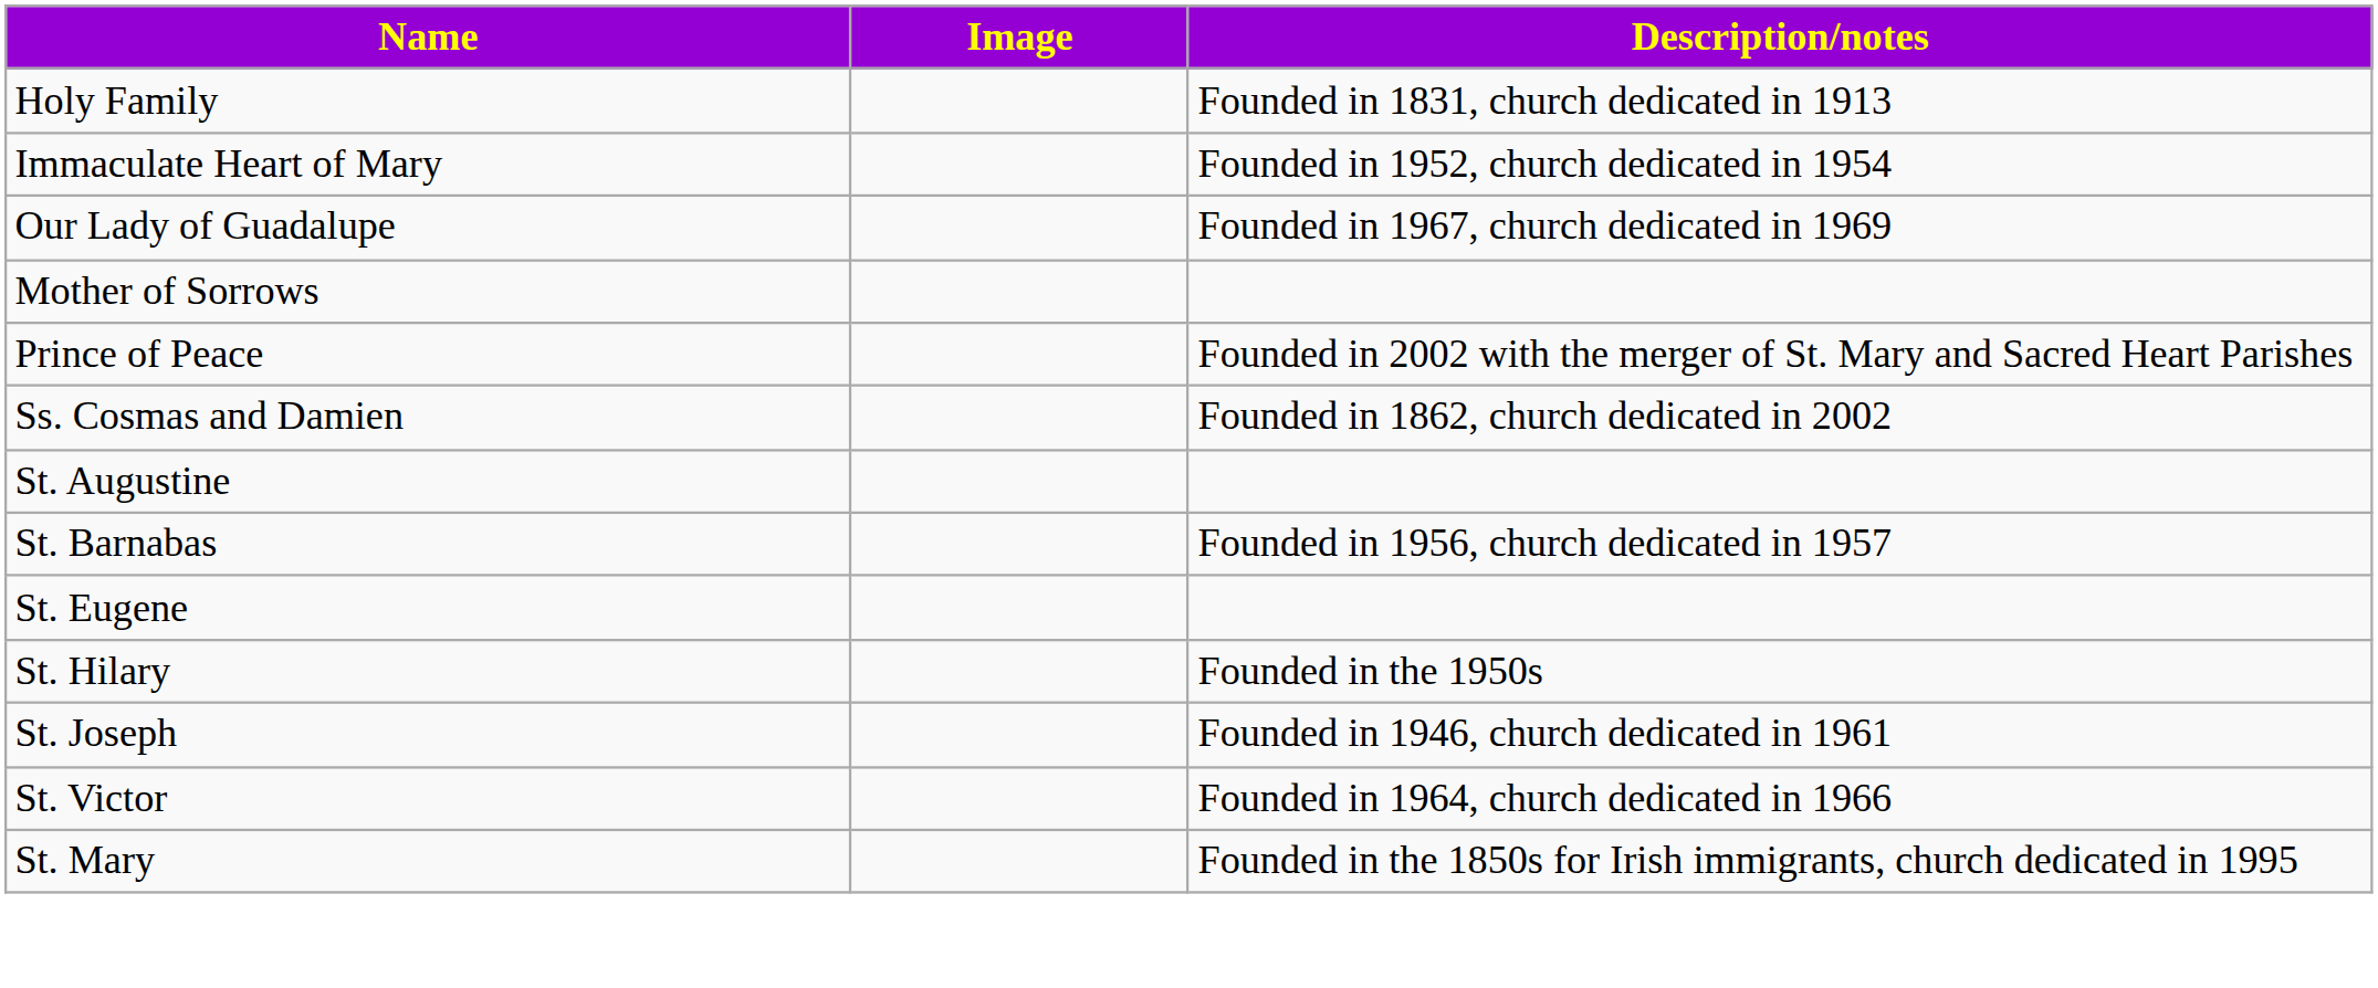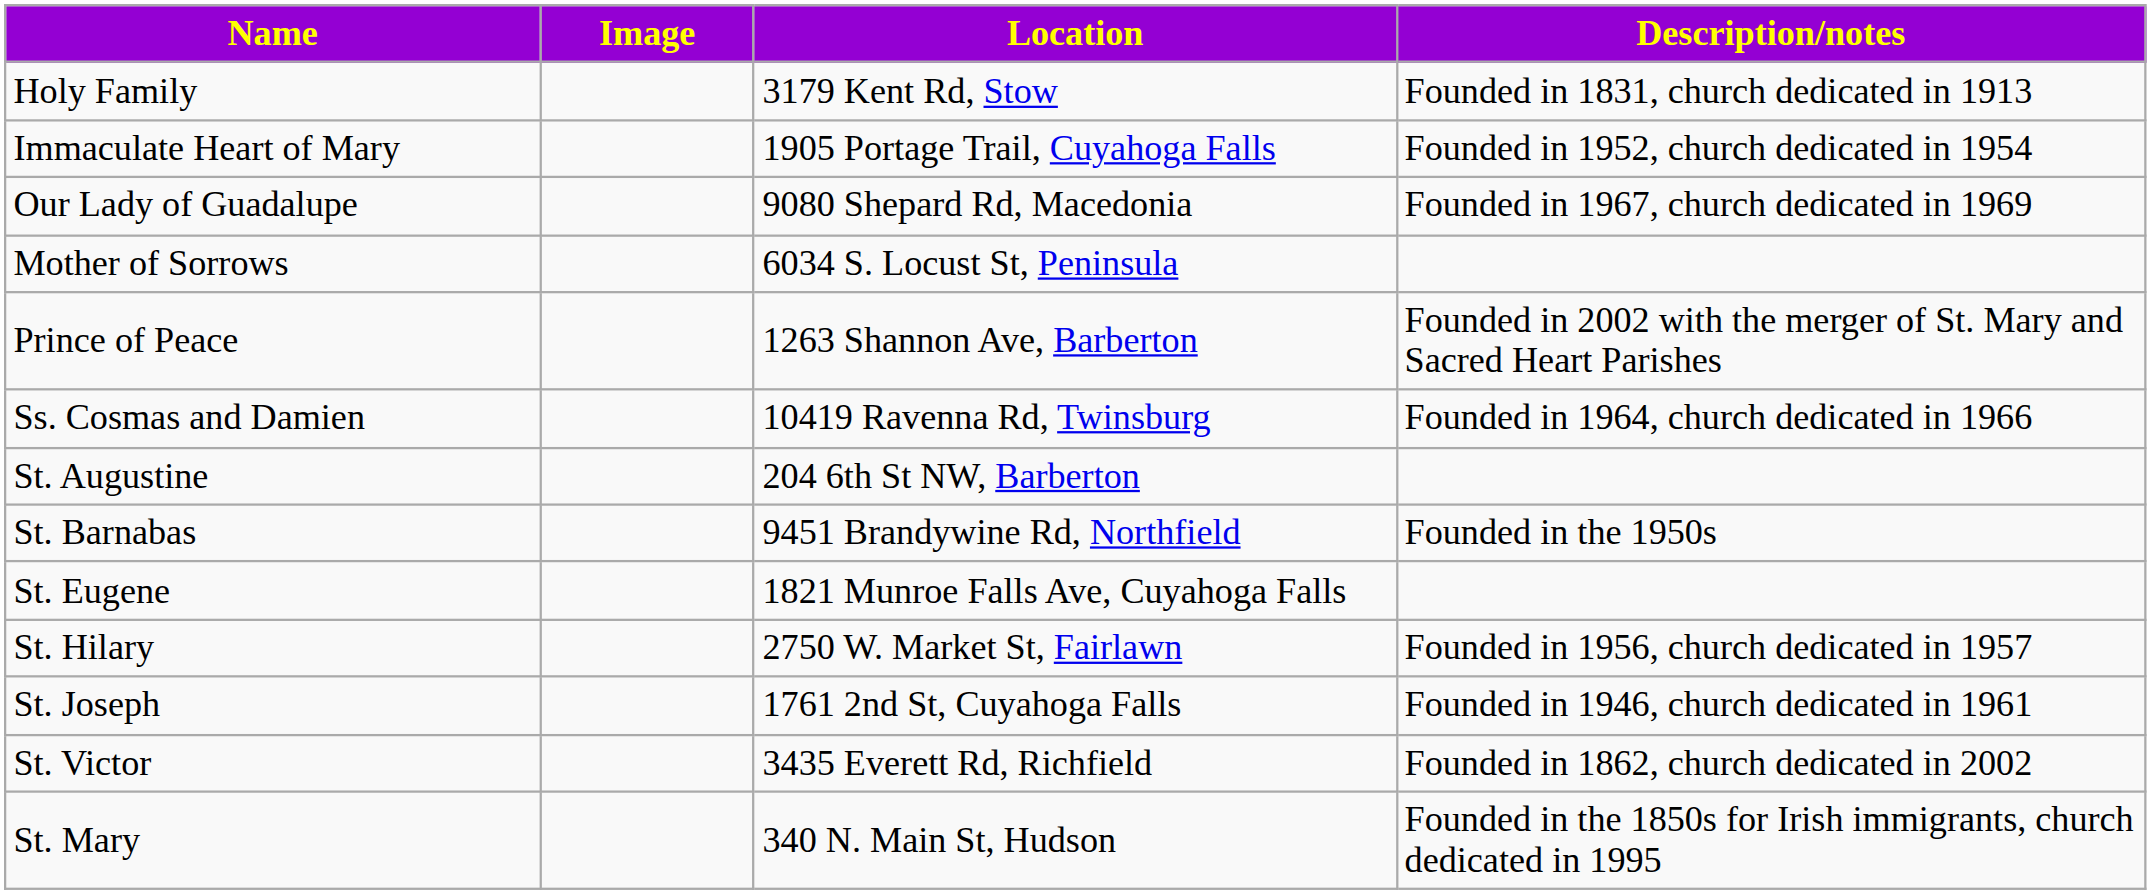+ column: Location | 3179 Kent Rd, Stow | 1905 Portage Trail, Cuyahoga Falls | 9080 Shepard Rd, Macedonia | 6034 S. Locust St, Peninsula | 1263 Shannon Ave, Barberton | 10419 Ravenna Rd, Twinsburg | 204 6th St NW, Barberton | 9451 Brandywine Rd, Northfield | 1821 Munroe Falls Ave, Cuyahoga Falls | 2750 W. Market St, Fairlawn | 1761 2nd St, Cuyahoga Falls | 3435 Everett Rd, Richfield | 340 N. Main St, Hudson
Ss. Cosmas and Damien | Description/notes: Founded in 1862, church dedicated in 2002 -> Founded in 1964, church dedicated in 1966
St. Barnabas | Description/notes: Founded in 1956, church dedicated in 1957 -> Founded in the 1950s
St. Hilary | Description/notes: Founded in the 1950s -> Founded in 1956, church dedicated in 1957
St. Victor | Description/notes: Founded in 1964, church dedicated in 1966 -> Founded in 1862, church dedicated in 2002
